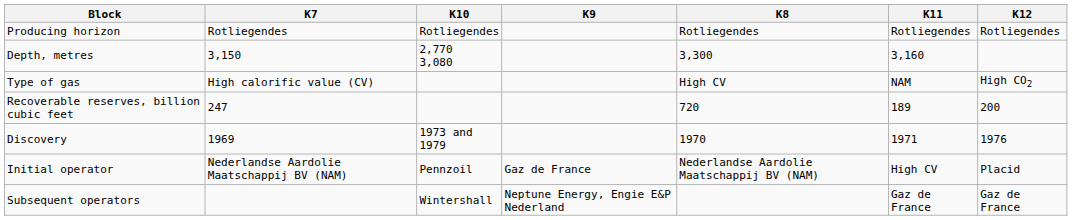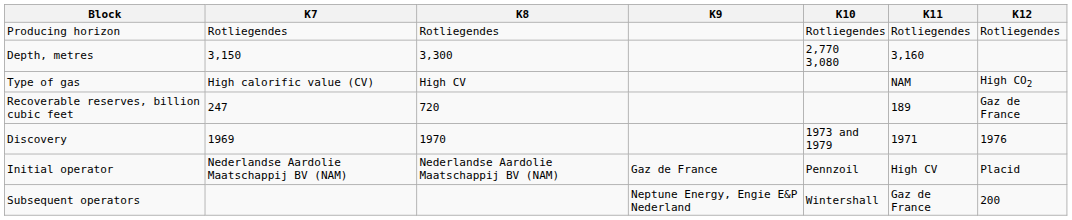columns swapped: K8 <-> K10
Recoverable reserves, billion cubic feet | K12: 200 -> Gaz de France
Subsequent operators | K12: Gaz de France -> 200
